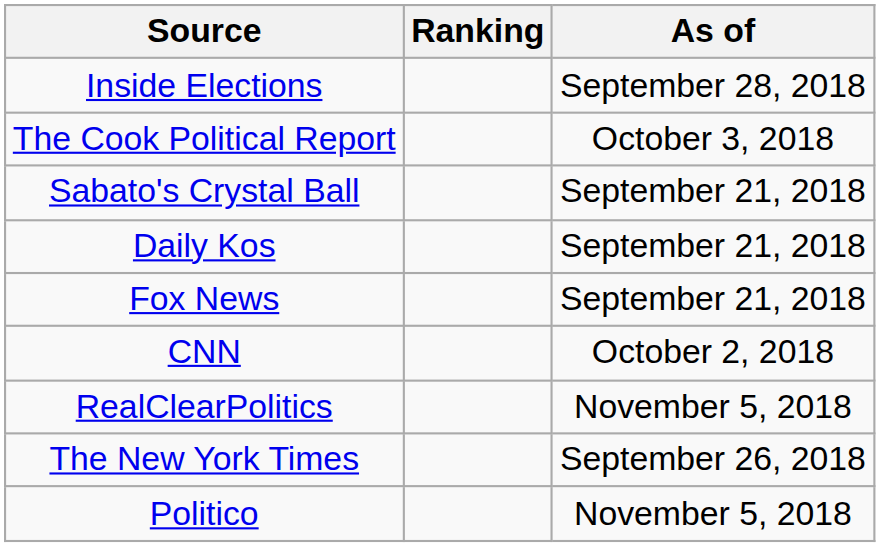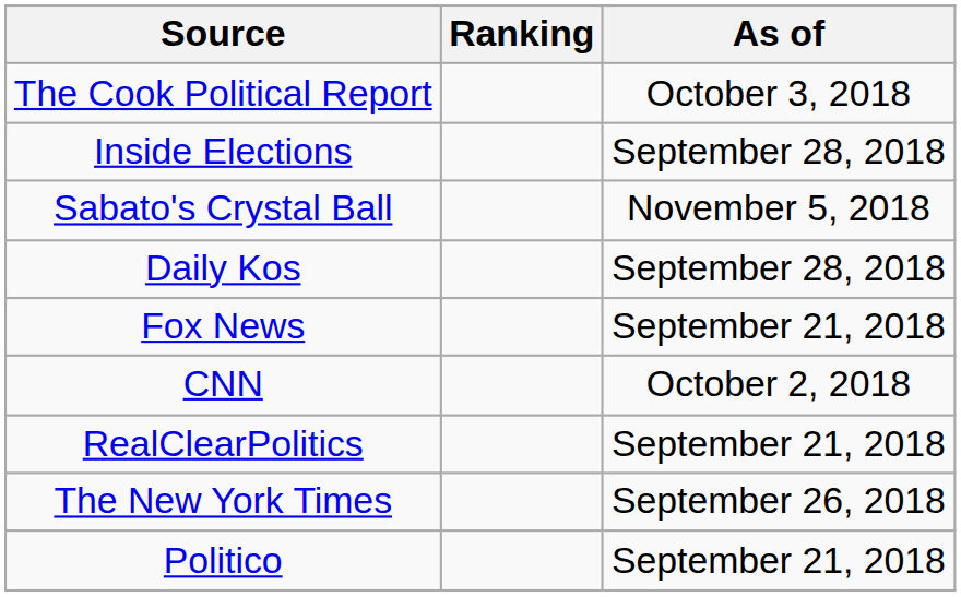rows swapped: The Cook Political Report <-> Inside Elections
Sabato's Crystal Ball | As of: September 21, 2018 -> November 5, 2018
Daily Kos | As of: September 21, 2018 -> September 28, 2018
RealClearPolitics | As of: November 5, 2018 -> September 21, 2018
Politico | As of: November 5, 2018 -> September 21, 2018
